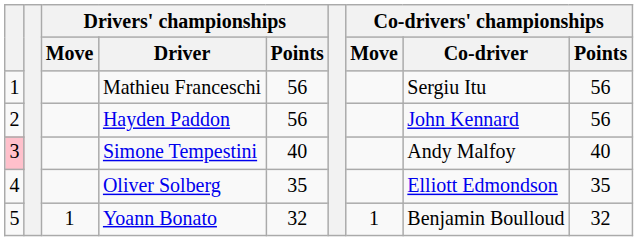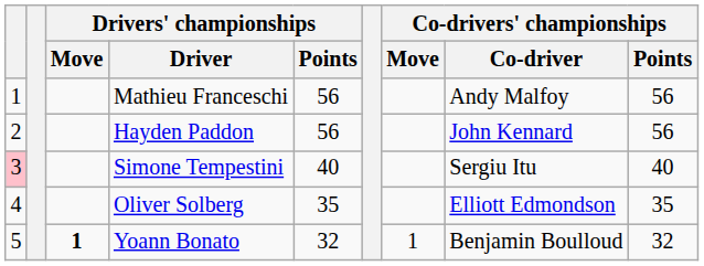Mathieu Franceschi | Co-drivers' championships / Co-driver: Sergiu Itu -> Andy Malfoy
Simone Tempestini | Co-drivers' championships / Co-driver: Andy Malfoy -> Sergiu Itu
Yoann Bonato | Drivers' championships / Move: normal -> bold
